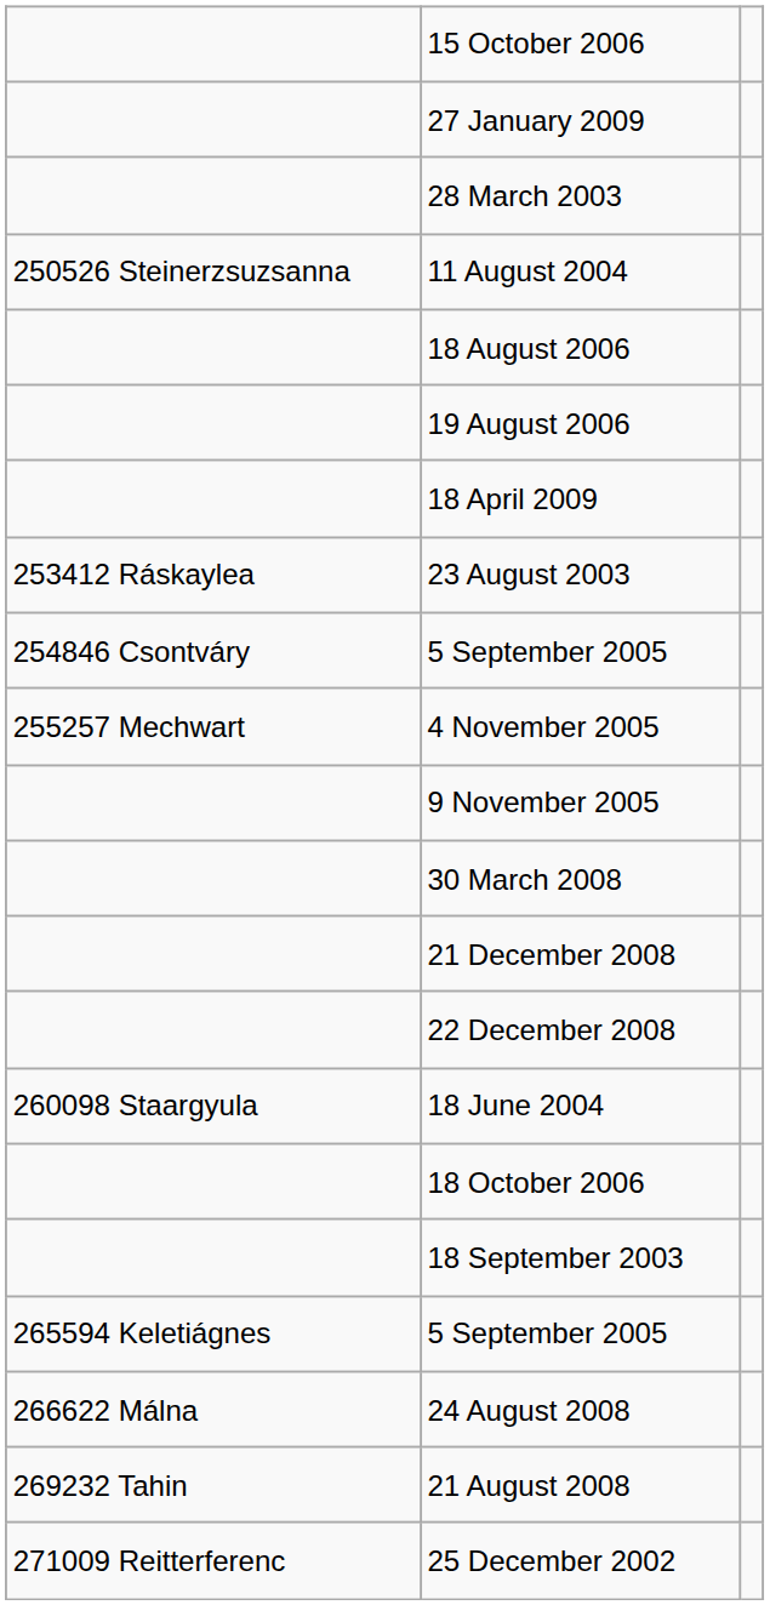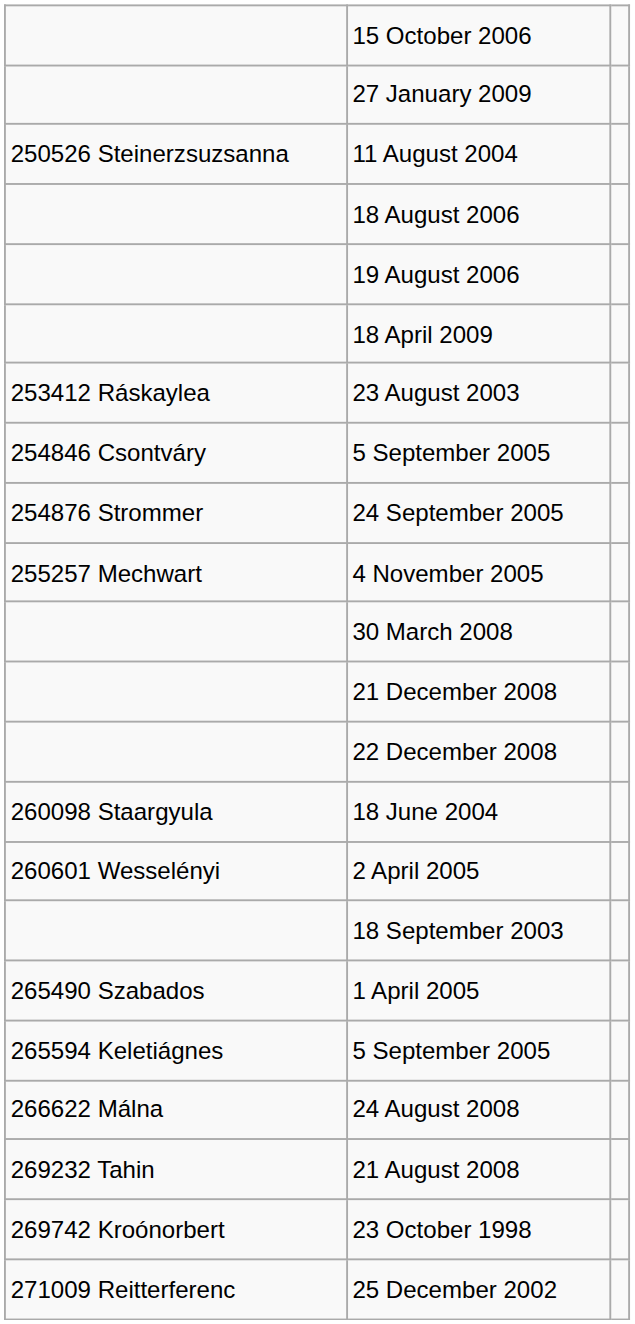- row: 28 March 2003
+ row: 254876 Strommer | 24 September 2005
- row: 9 November 2005
+ row: 260601 Wesselényi | 2 April 2005
- row: 18 October 2006
+ row: 265490 Szabados | 1 April 2005
+ row: 269742 Kroónorbert | 23 October 1998
